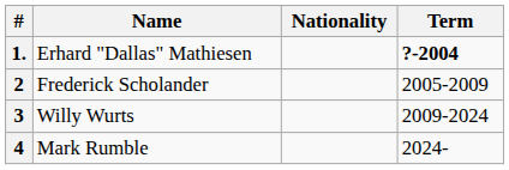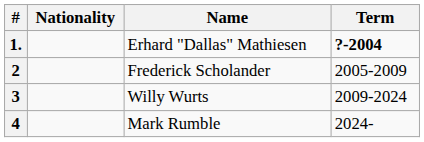columns swapped: Name <-> Nationality
